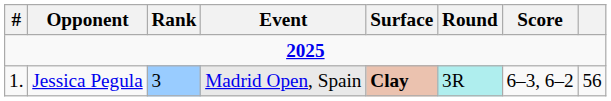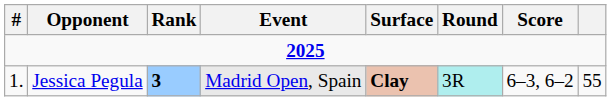Jessica Pegula | Rank: normal -> bold
Jessica Pegula | column 8: 56 -> 55
